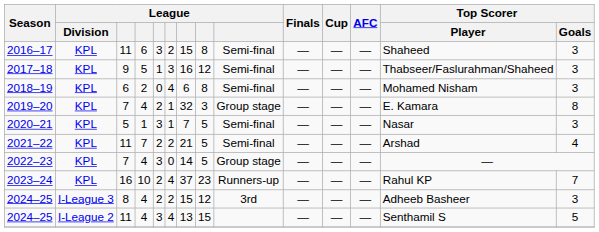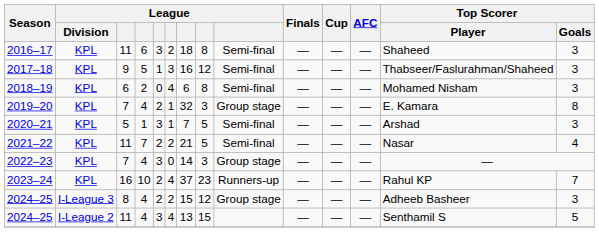2016–17 | column 7: 15 -> 18
2020–21 | Top Scorer / Player: Nasar -> Arshad
2021–22 | Top Scorer / Player: Arshad -> Nasar
2022–23 | column 8: 5 -> 3
2024–25 / 8 | column 9: 3rd -> Group stage
